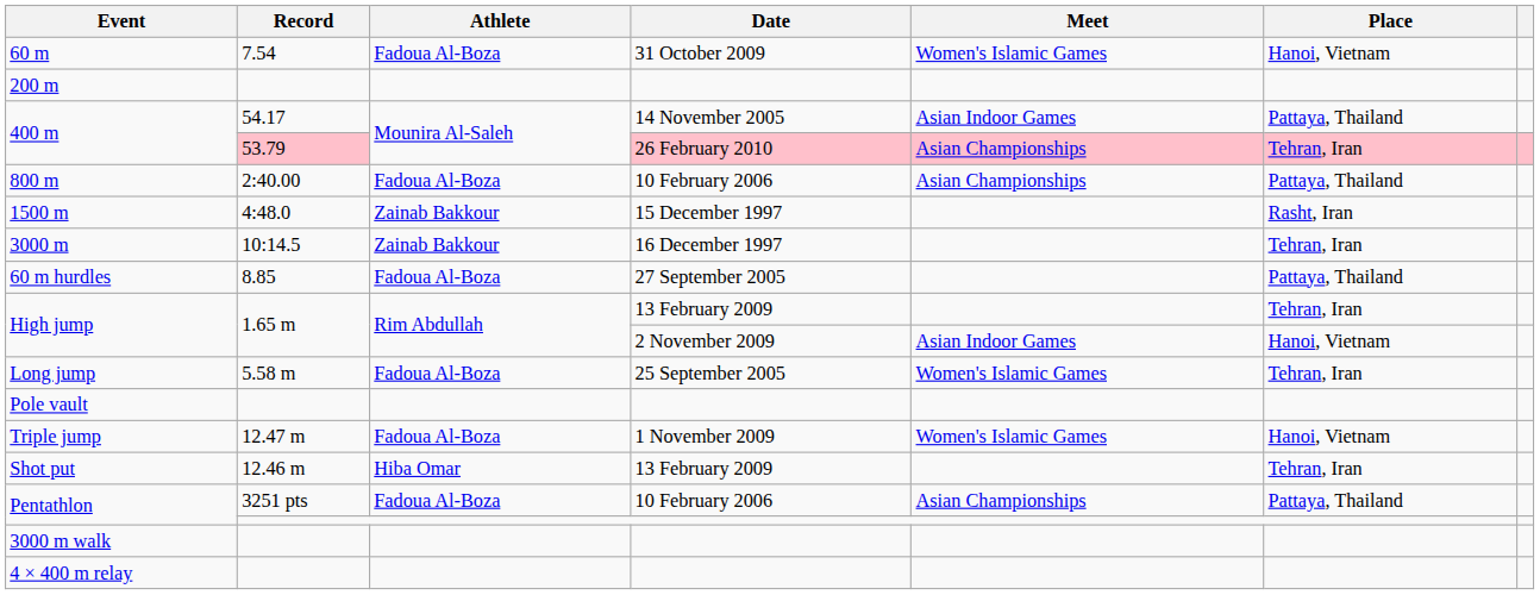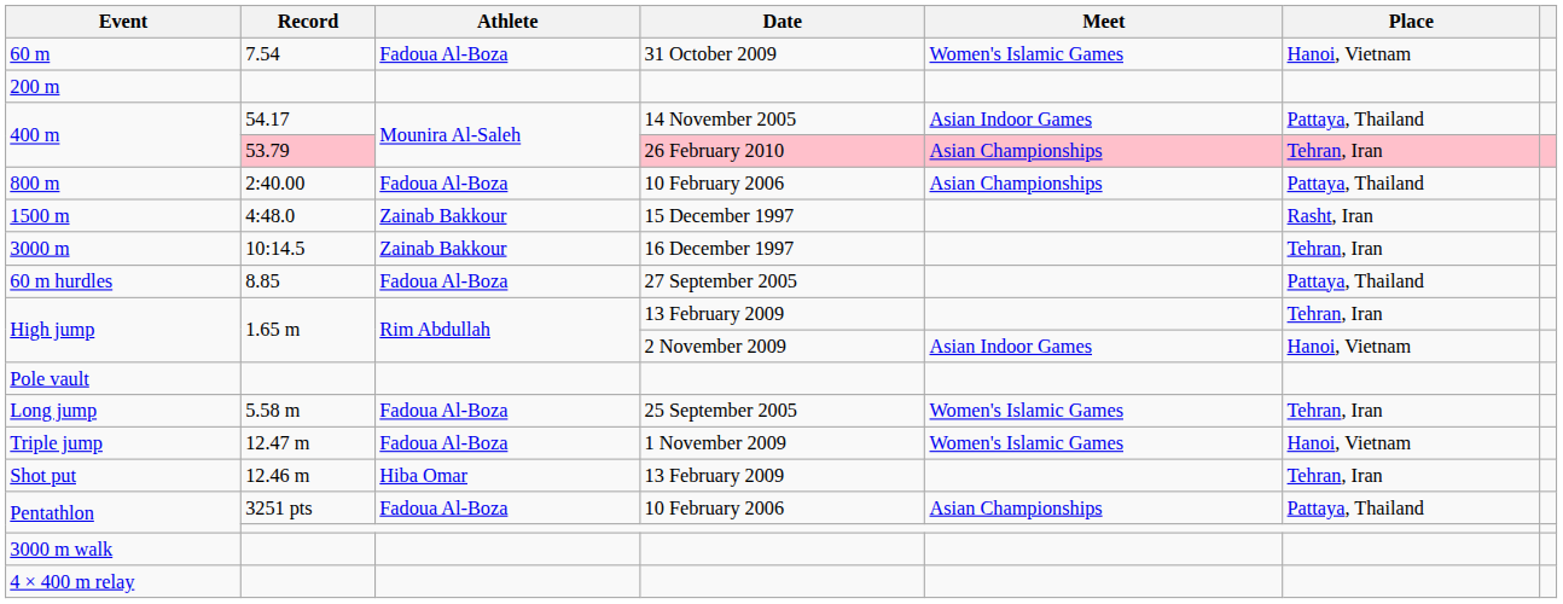rows swapped: Pole vault <-> Long jump
